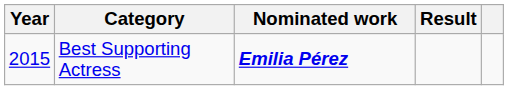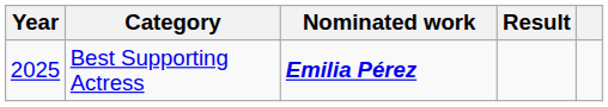Best Supporting Actress | Year: 2015 -> 2025
